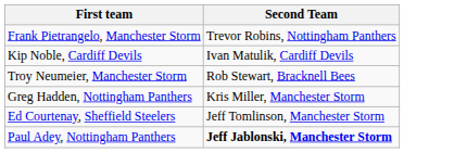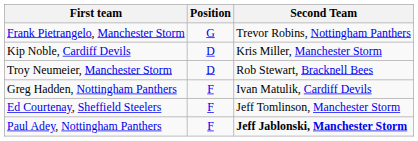+ column: Position | G | D | D | F | F | F
Kip Noble, Cardiff Devils | Second Team: Ivan Matulik, Cardiff Devils -> Kris Miller, Manchester Storm
Greg Hadden, Nottingham Panthers | Second Team: Kris Miller, Manchester Storm -> Ivan Matulik, Cardiff Devils
